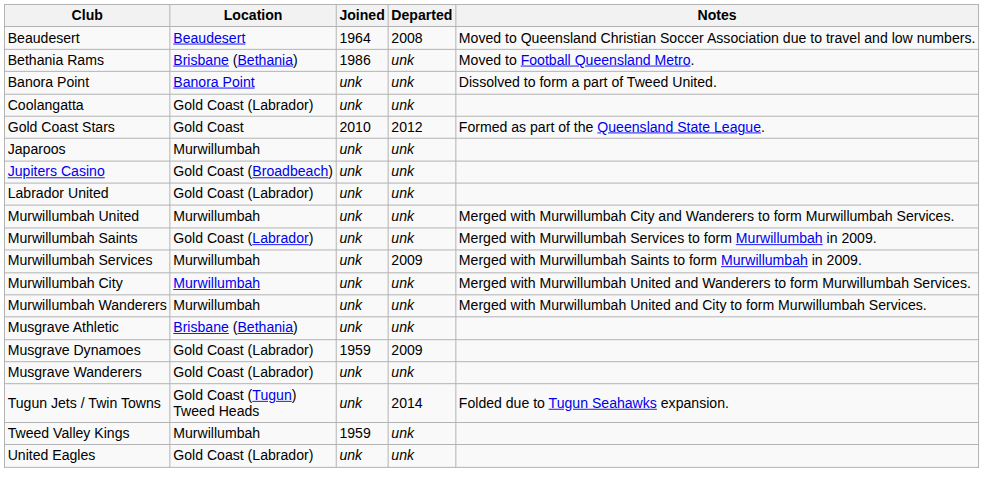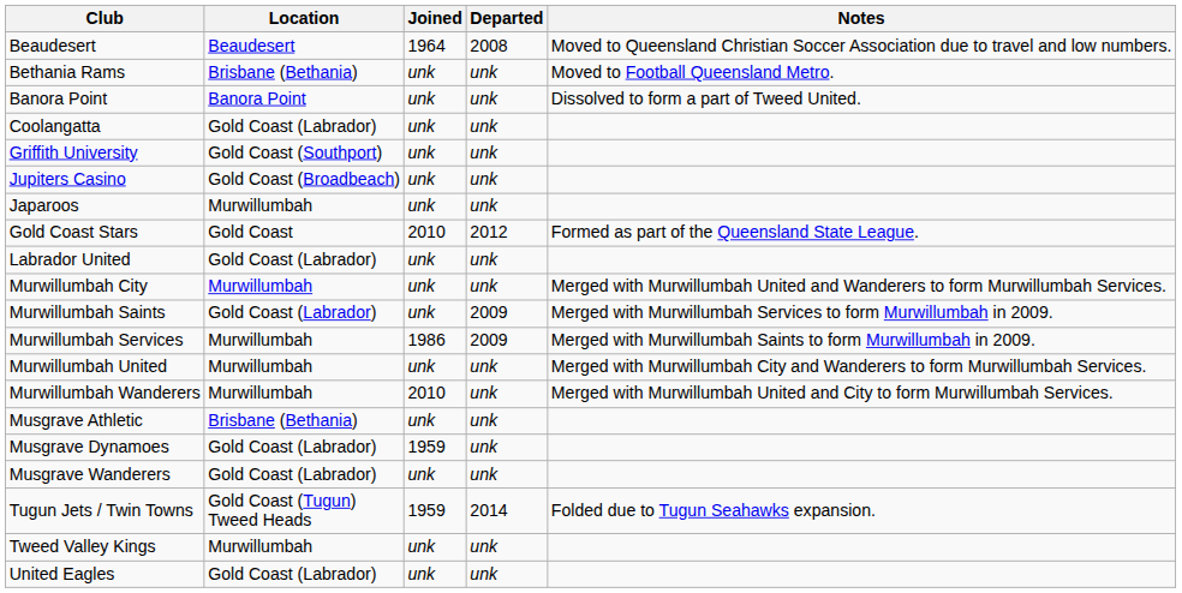Bethania Rams | Joined: 1986 -> unk
+ row: Griffith University | Gold Coast (Southport) | unk | unk
rows swapped: Gold Coast Stars <-> Jupiters Casino
rows swapped: Murwillumbah City <-> Murwillumbah United
Murwillumbah Saints | Departed: unk -> 2009
Murwillumbah Services | Joined: unk -> 1986
Murwillumbah Wanderers | Joined: unk -> 2010
Musgrave Dynamoes | Departed: 2009 -> unk
Tugun Jets / Twin Towns | Joined: unk -> 1959
Tweed Valley Kings | Joined: 1959 -> unk
